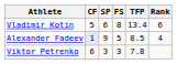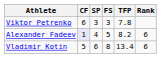rows swapped: Vladimir Kotin <-> Viktor Petrenko
Alexander Fadeev | SP: 9 -> 4
Alexander Fadeev | TFP: 8.5 -> 8.2
Alexander Fadeev | Rank: 4 -> 6
